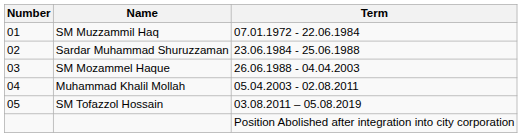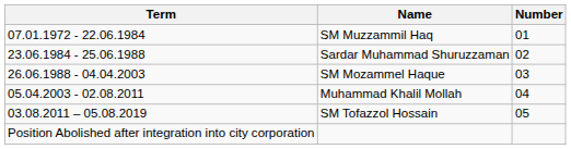columns swapped: Number <-> Term
